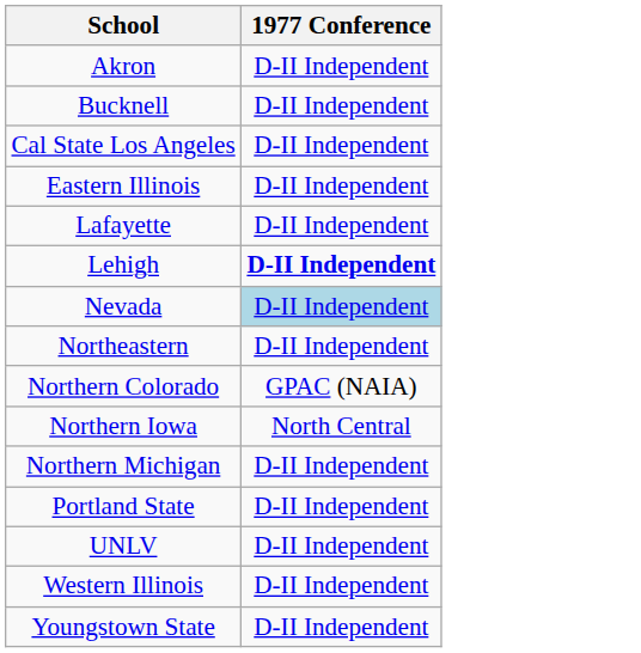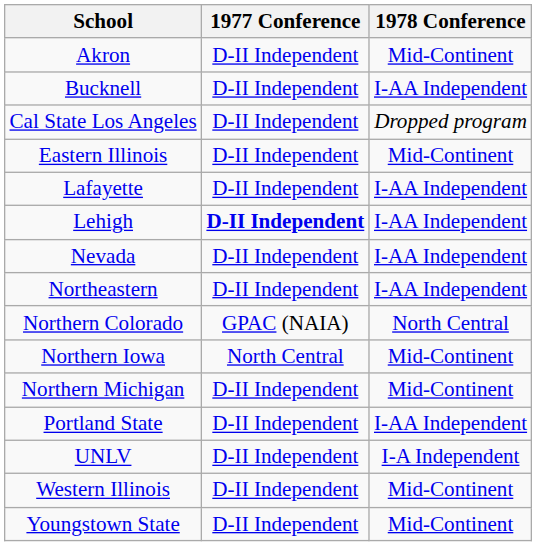+ column: 1978 Conference | Mid-Continent | I-AA Independent | Dropped program | Mid-Continent | I-AA Independent | I-AA Independent | I-AA Independent | I-AA Independent | North Central | Mid-Continent | Mid-Continent | I-AA Independent | I-A Independent | Mid-Continent | Mid-Continent
Nevada | 1977 Conference: lightblue background -> no background
